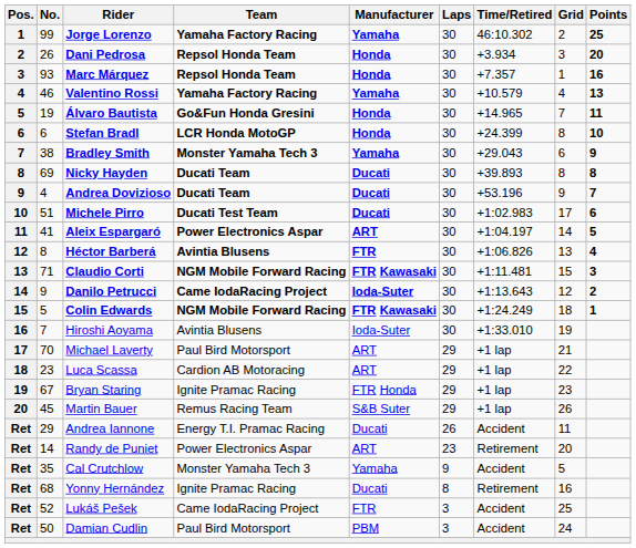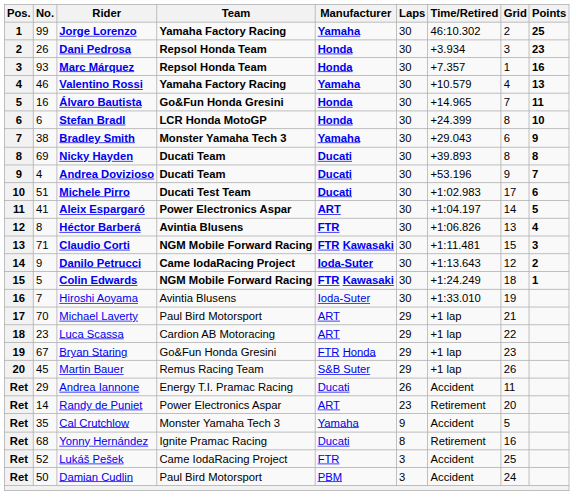Dani Pedrosa | Points: 20 -> 23
Álvaro Bautista | No.: 19 -> 16
Bryan Staring | Team: Ignite Pramac Racing -> Go&Fun Honda Gresini
